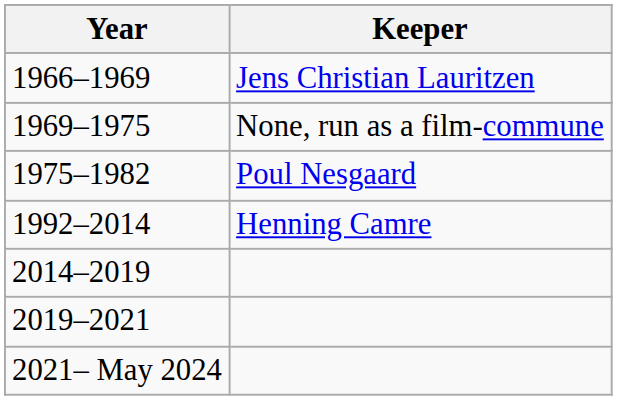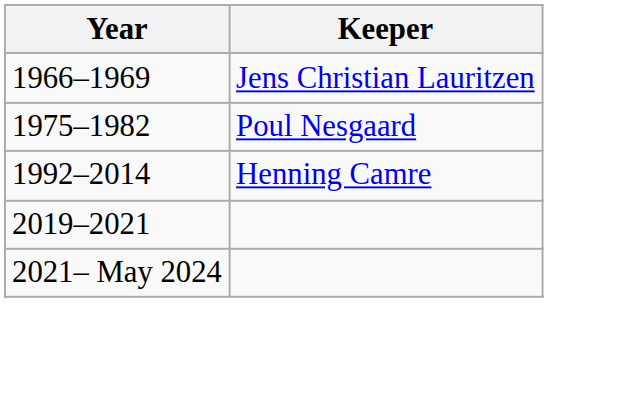- row: 1969–1975 | None, run as a film-commune
- row: 2014–2019
